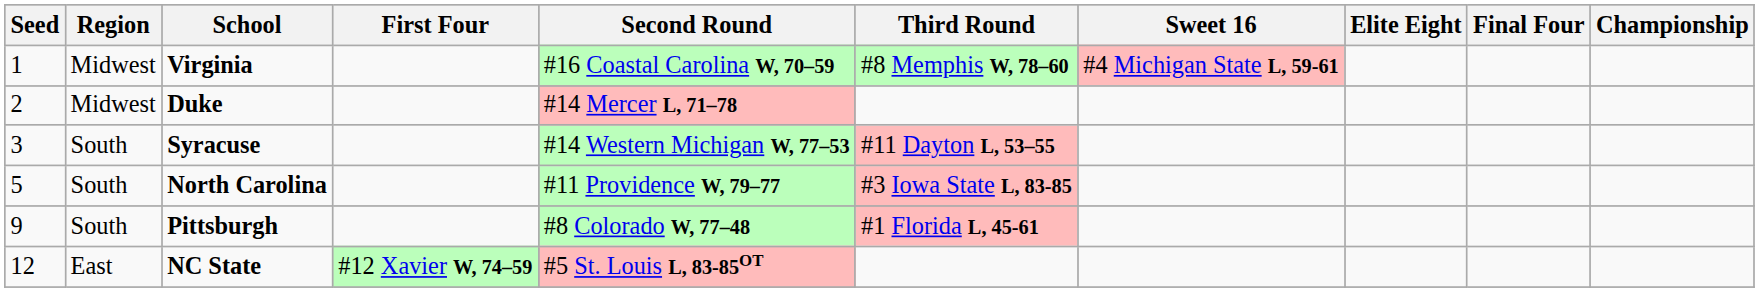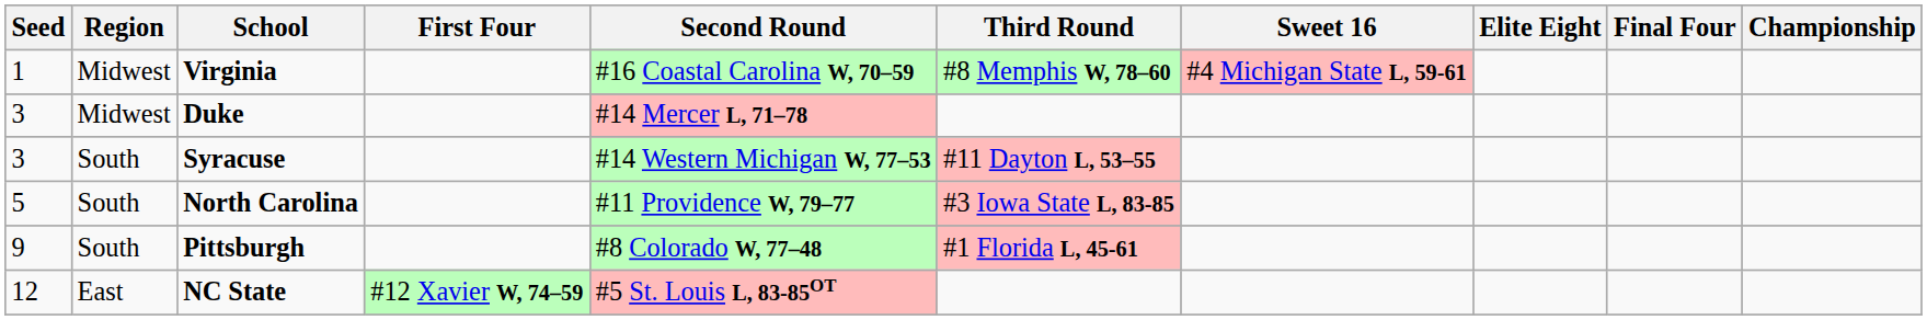Duke | Seed: 2 -> 3
